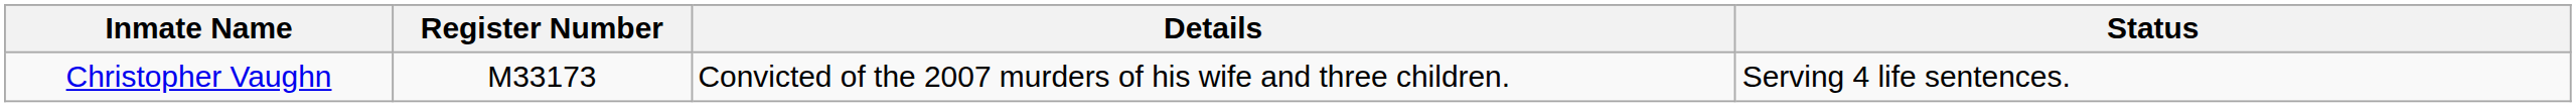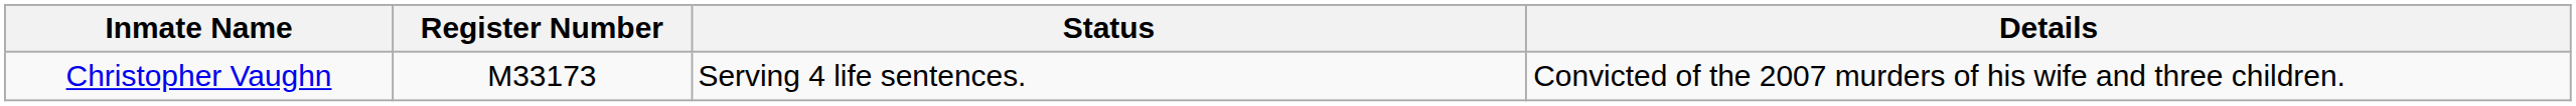columns swapped: Status <-> Details
